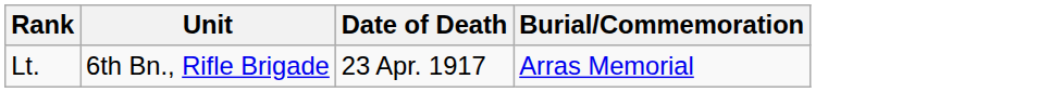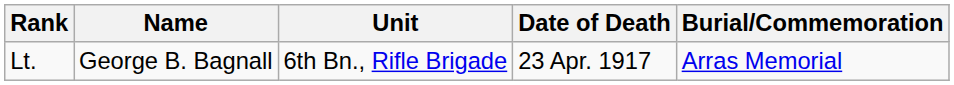+ column: Name | George B. Bagnall
